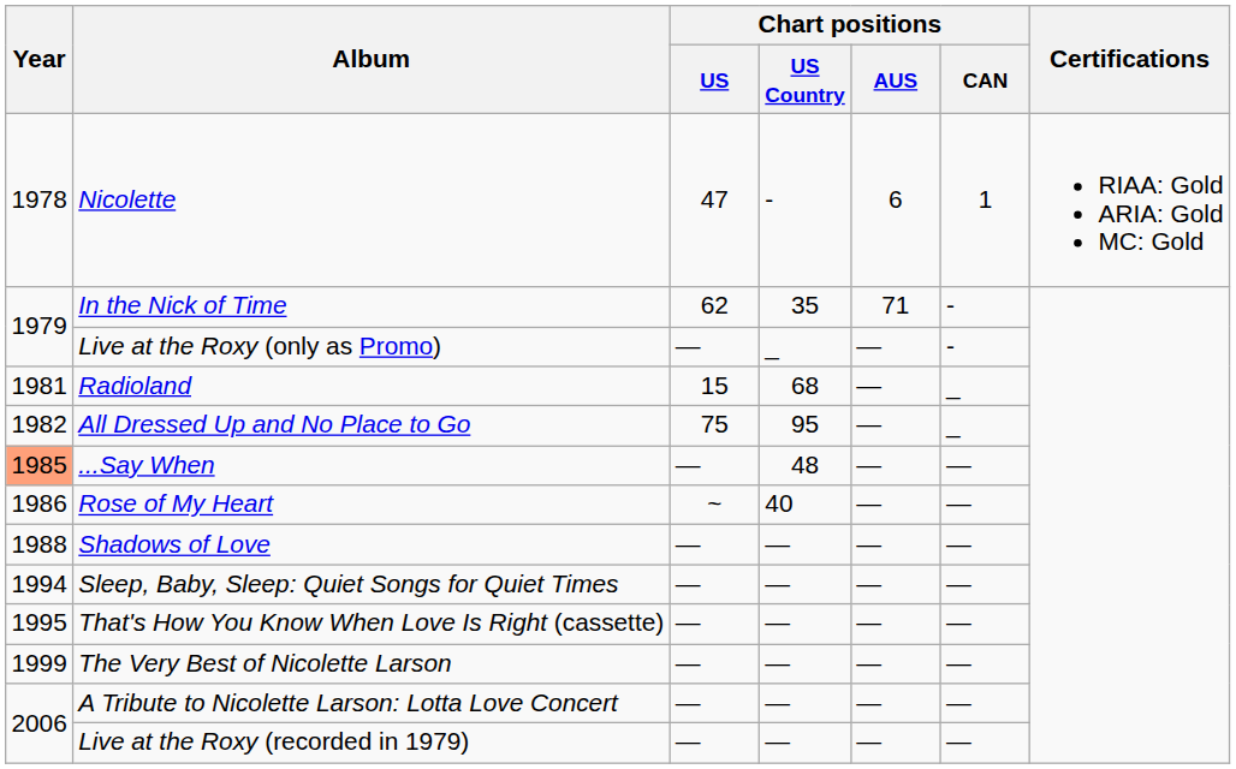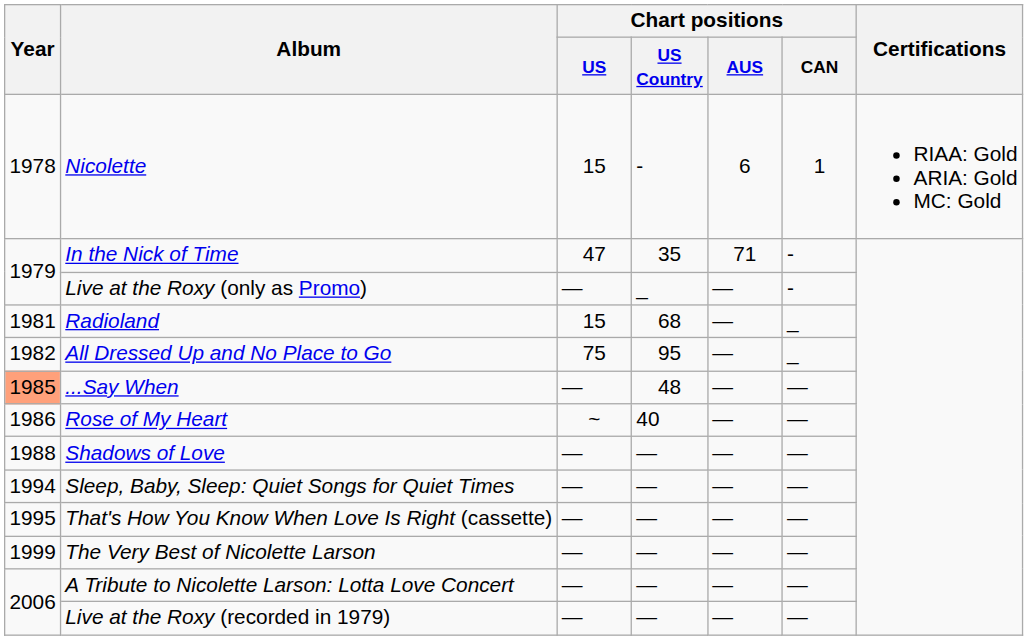Nicolette | Chart positions / US: 47 -> 15
In the Nick of Time | Chart positions / US: 62 -> 47
